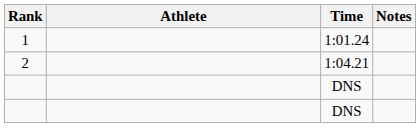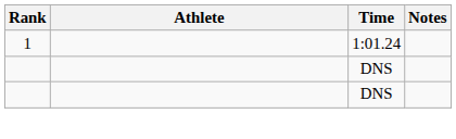- row: 2 | 1:04.21
